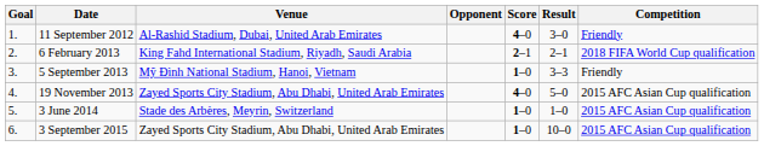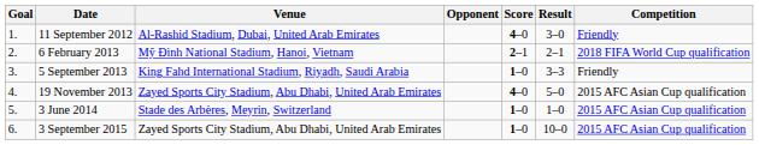6 February 2013 | Venue: King Fahd International Stadium, Riyadh, Saudi Arabia -> Mỹ Đình National Stadium, Hanoi, Vietnam
5 September 2013 | Venue: Mỹ Đình National Stadium, Hanoi, Vietnam -> King Fahd International Stadium, Riyadh, Saudi Arabia
